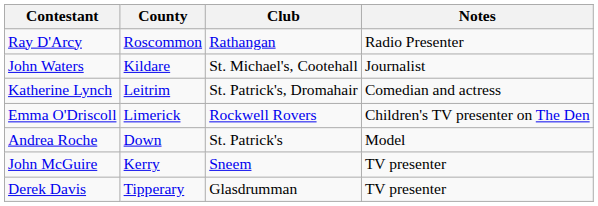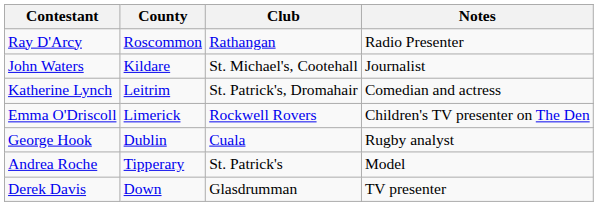+ row: George Hook | Dublin | Cuala | Rugby analyst
Andrea Roche | County: Down -> Tipperary
- row: John McGuire | Kerry | Sneem | TV presenter
Derek Davis | County: Tipperary -> Down
